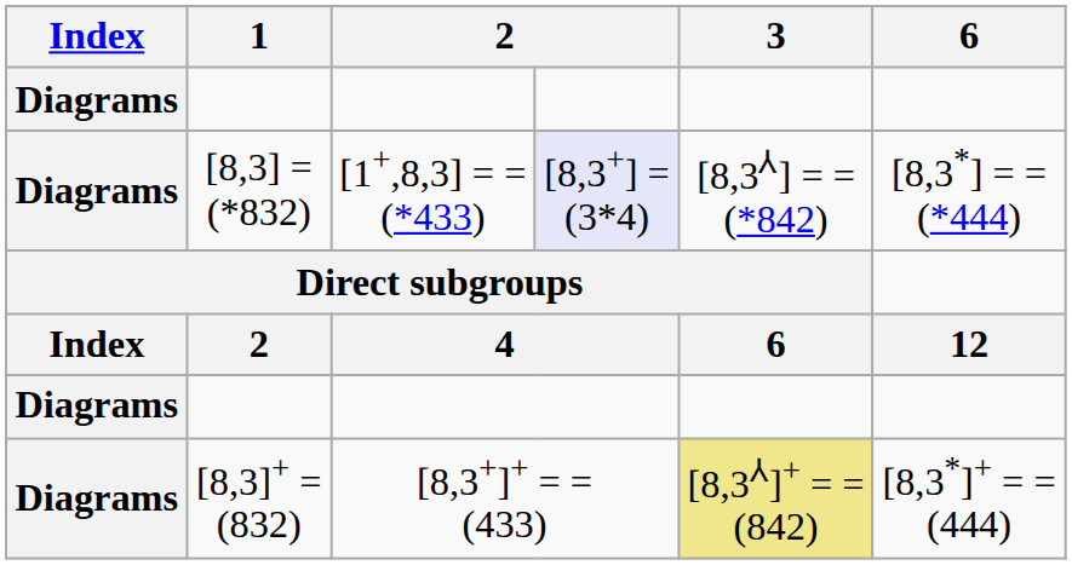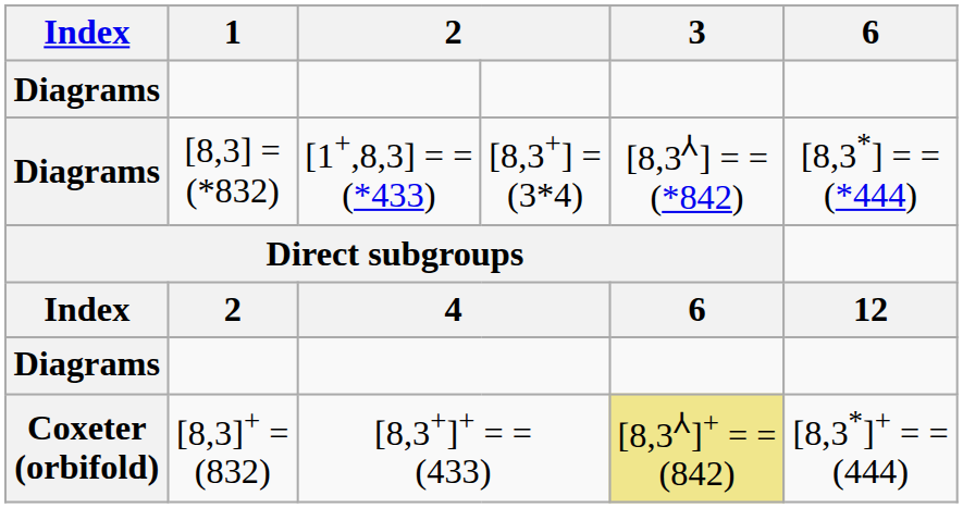[8,3] = (*832) | column 4: lavender background -> no background
[8,3]+ = (832) | Index: Diagrams -> Coxeter (orbifold)
